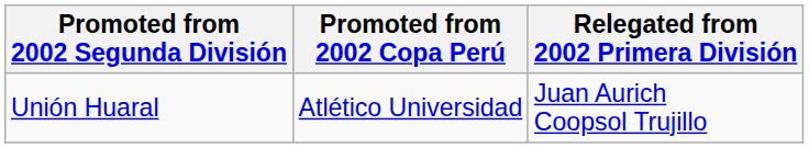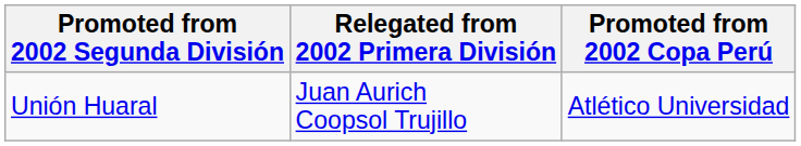columns swapped: Promoted from 2002 Copa Perú <-> Relegated from 2002 Primera División
